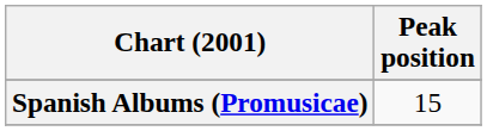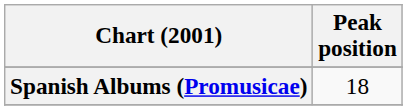Spanish Albums (Promusicae) | Peak position: 15 -> 18
